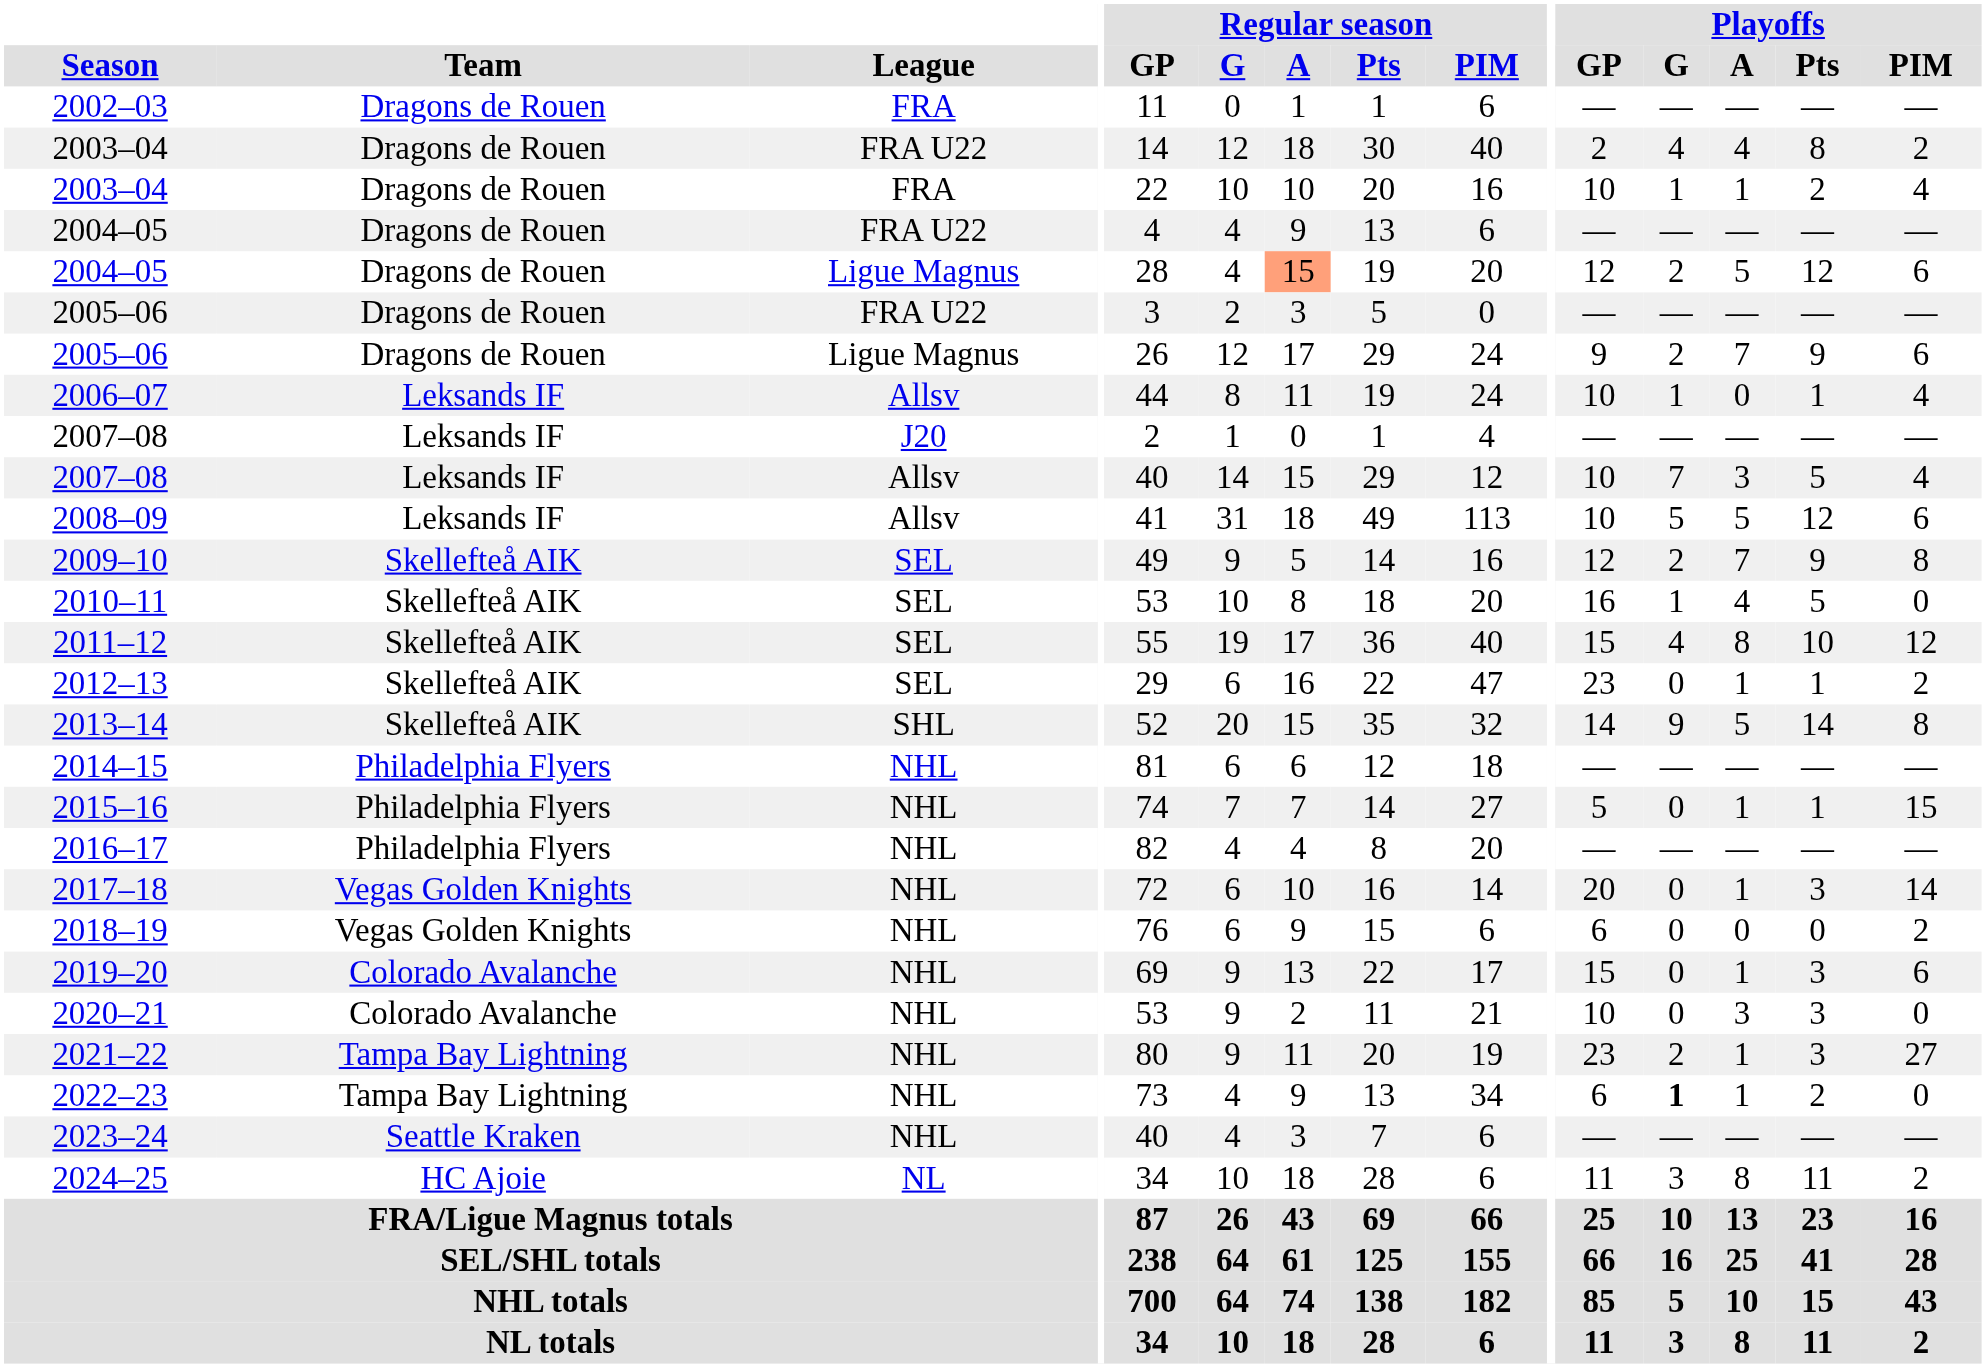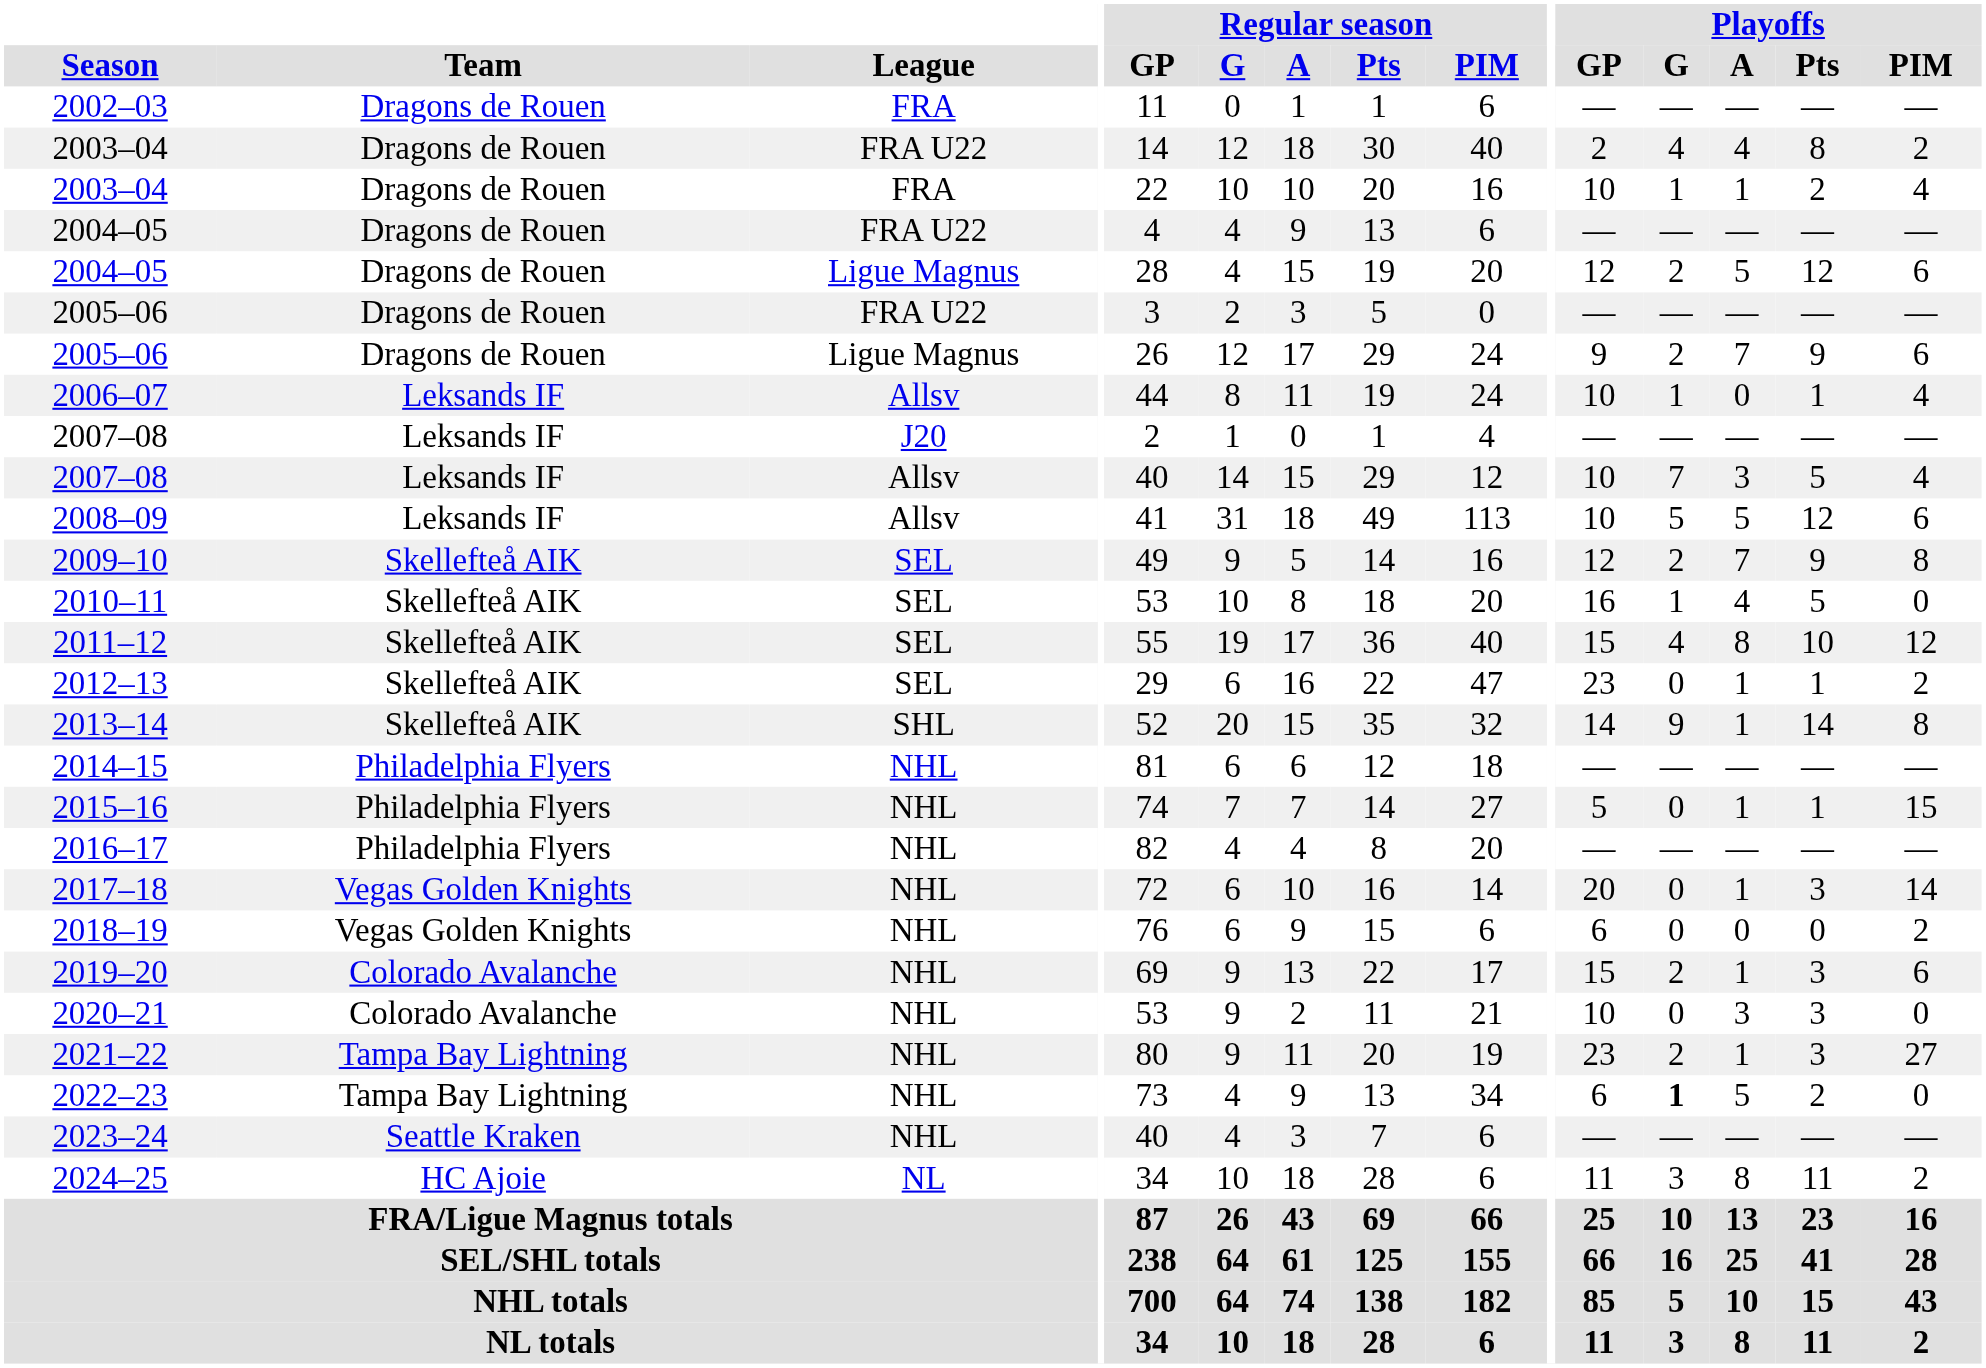2004–05 / Ligue Magnus | Regular season / A: lightsalmon background -> no background
2013–14 | Playoffs / A: 5 -> 1
2019–20 | Playoffs / G: 0 -> 2
2022–23 | Playoffs / A: 1 -> 5
